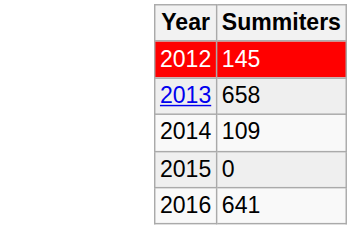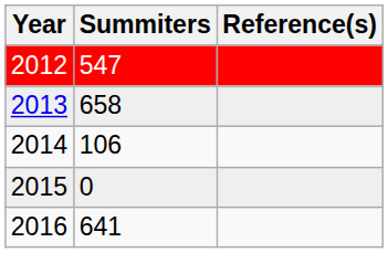+ column: Reference(s)
2012 | Summiters: 145 -> 547
2014 | Summiters: 109 -> 106
